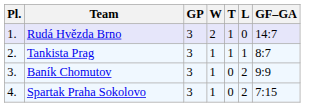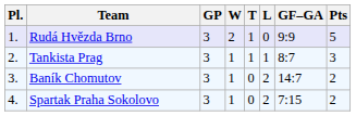+ column: Pts | 5 | 3 | 2 | 2
Rudá Hvězda Brno | GF–GA: 14:7 -> 9:9
Baník Chomutov | GF–GA: 9:9 -> 14:7
